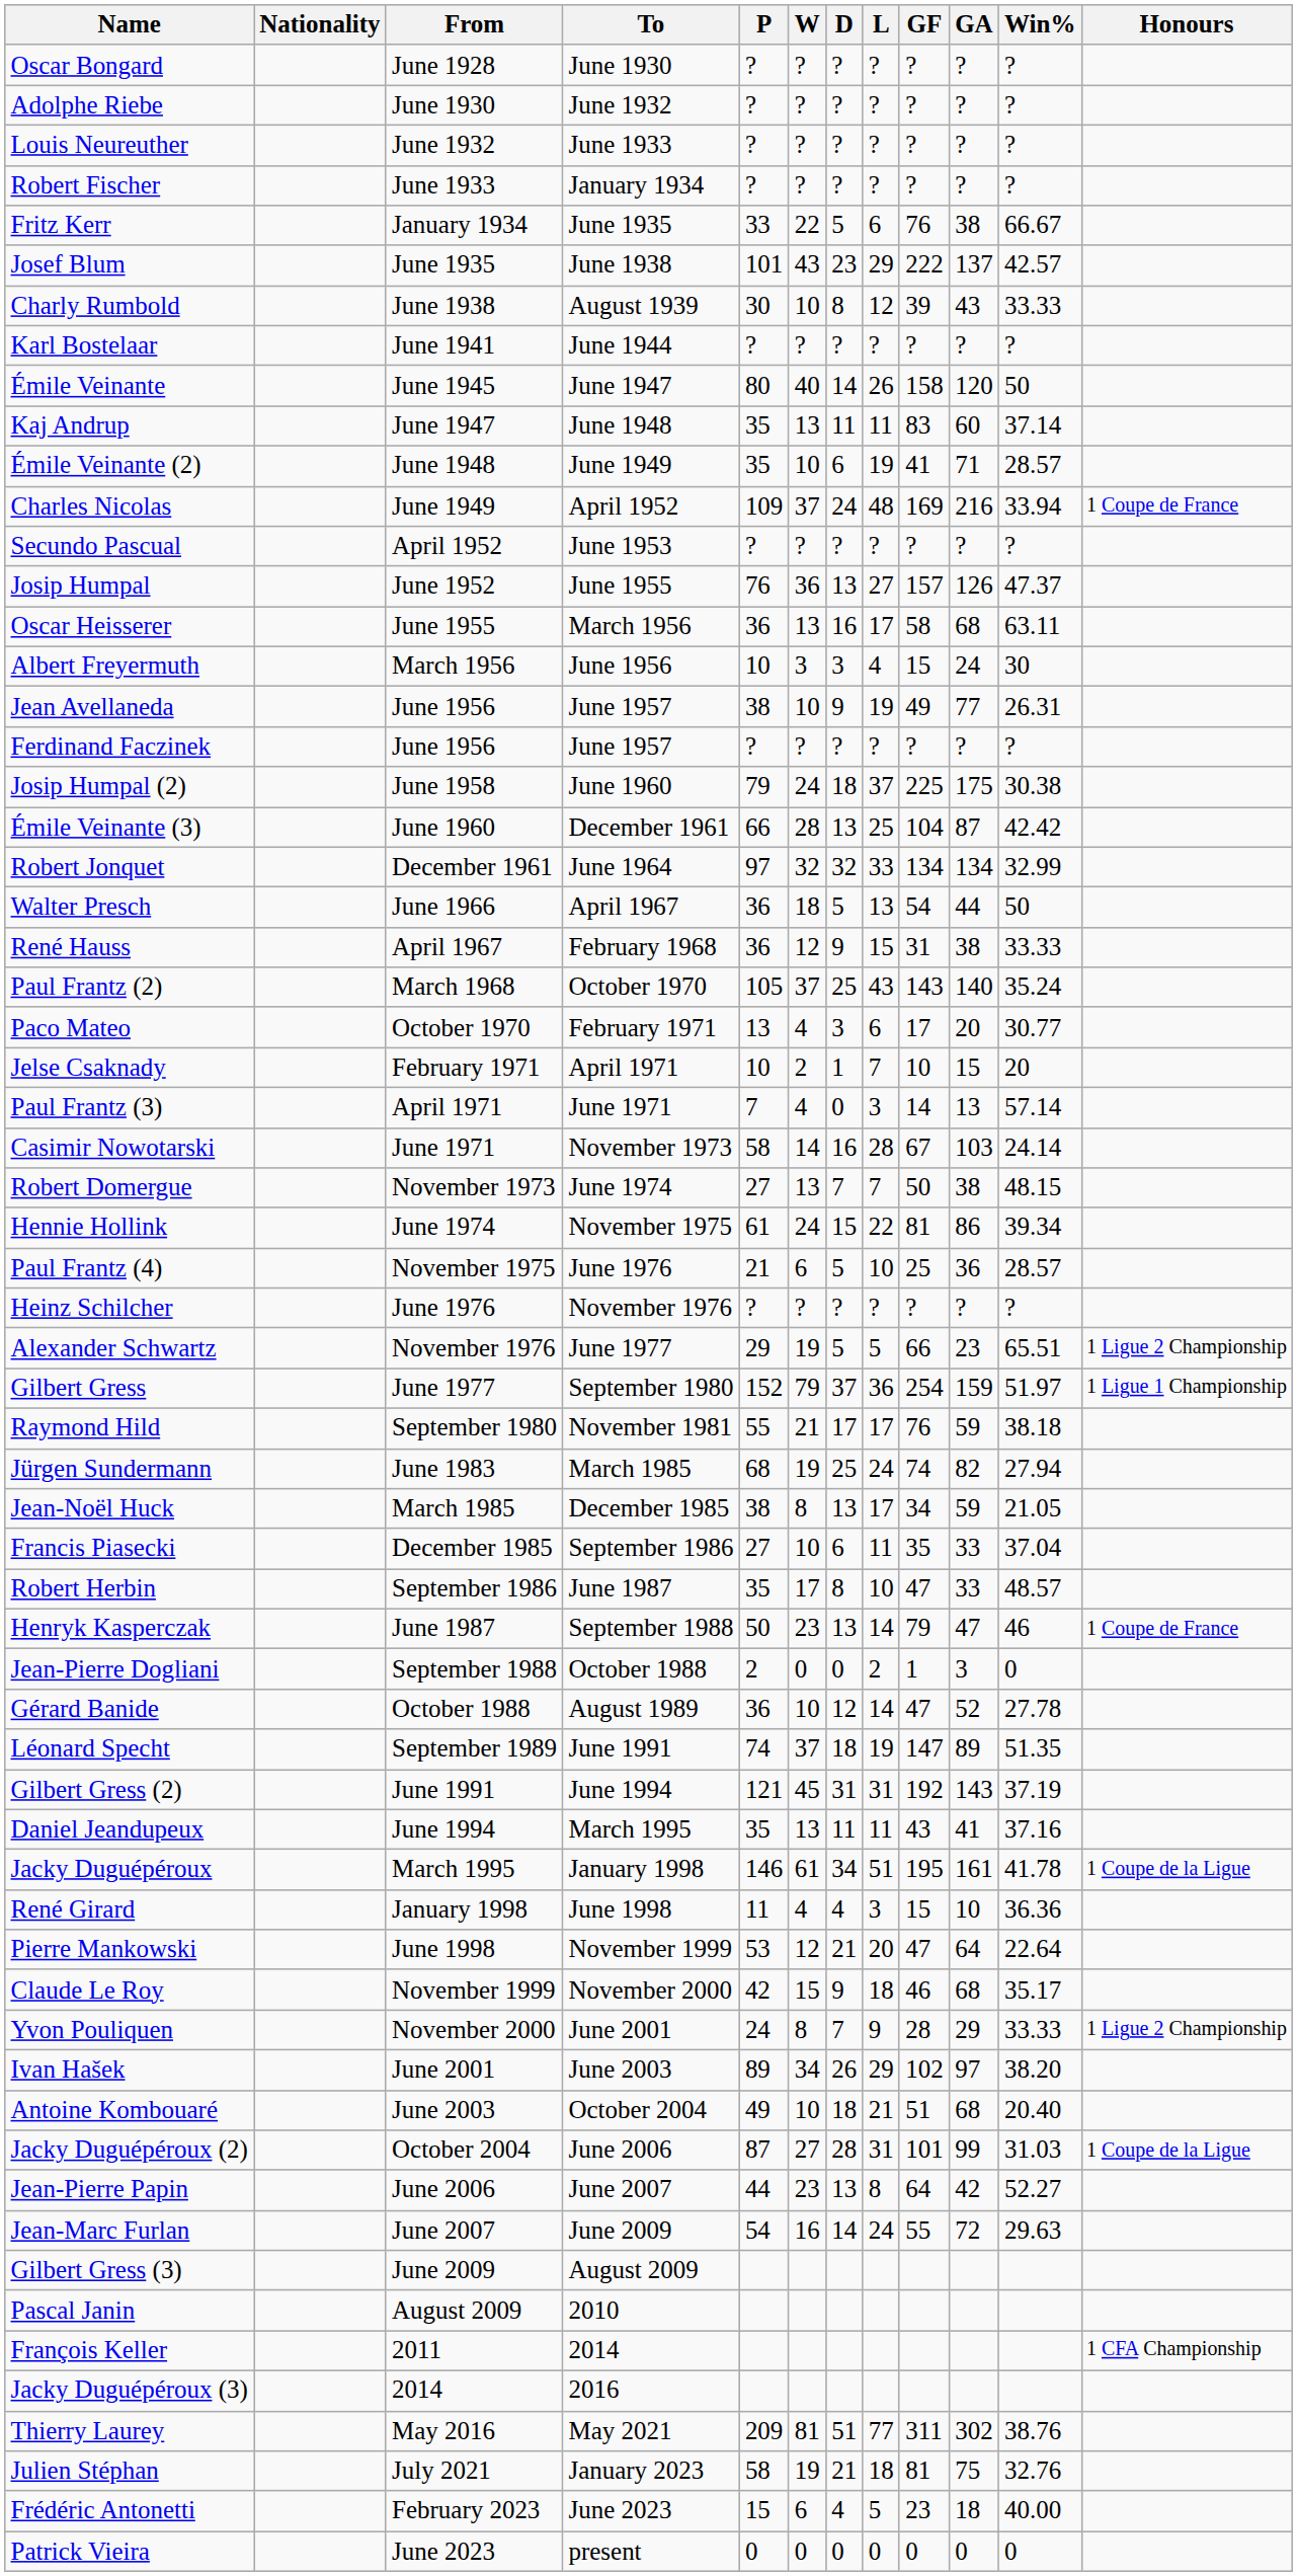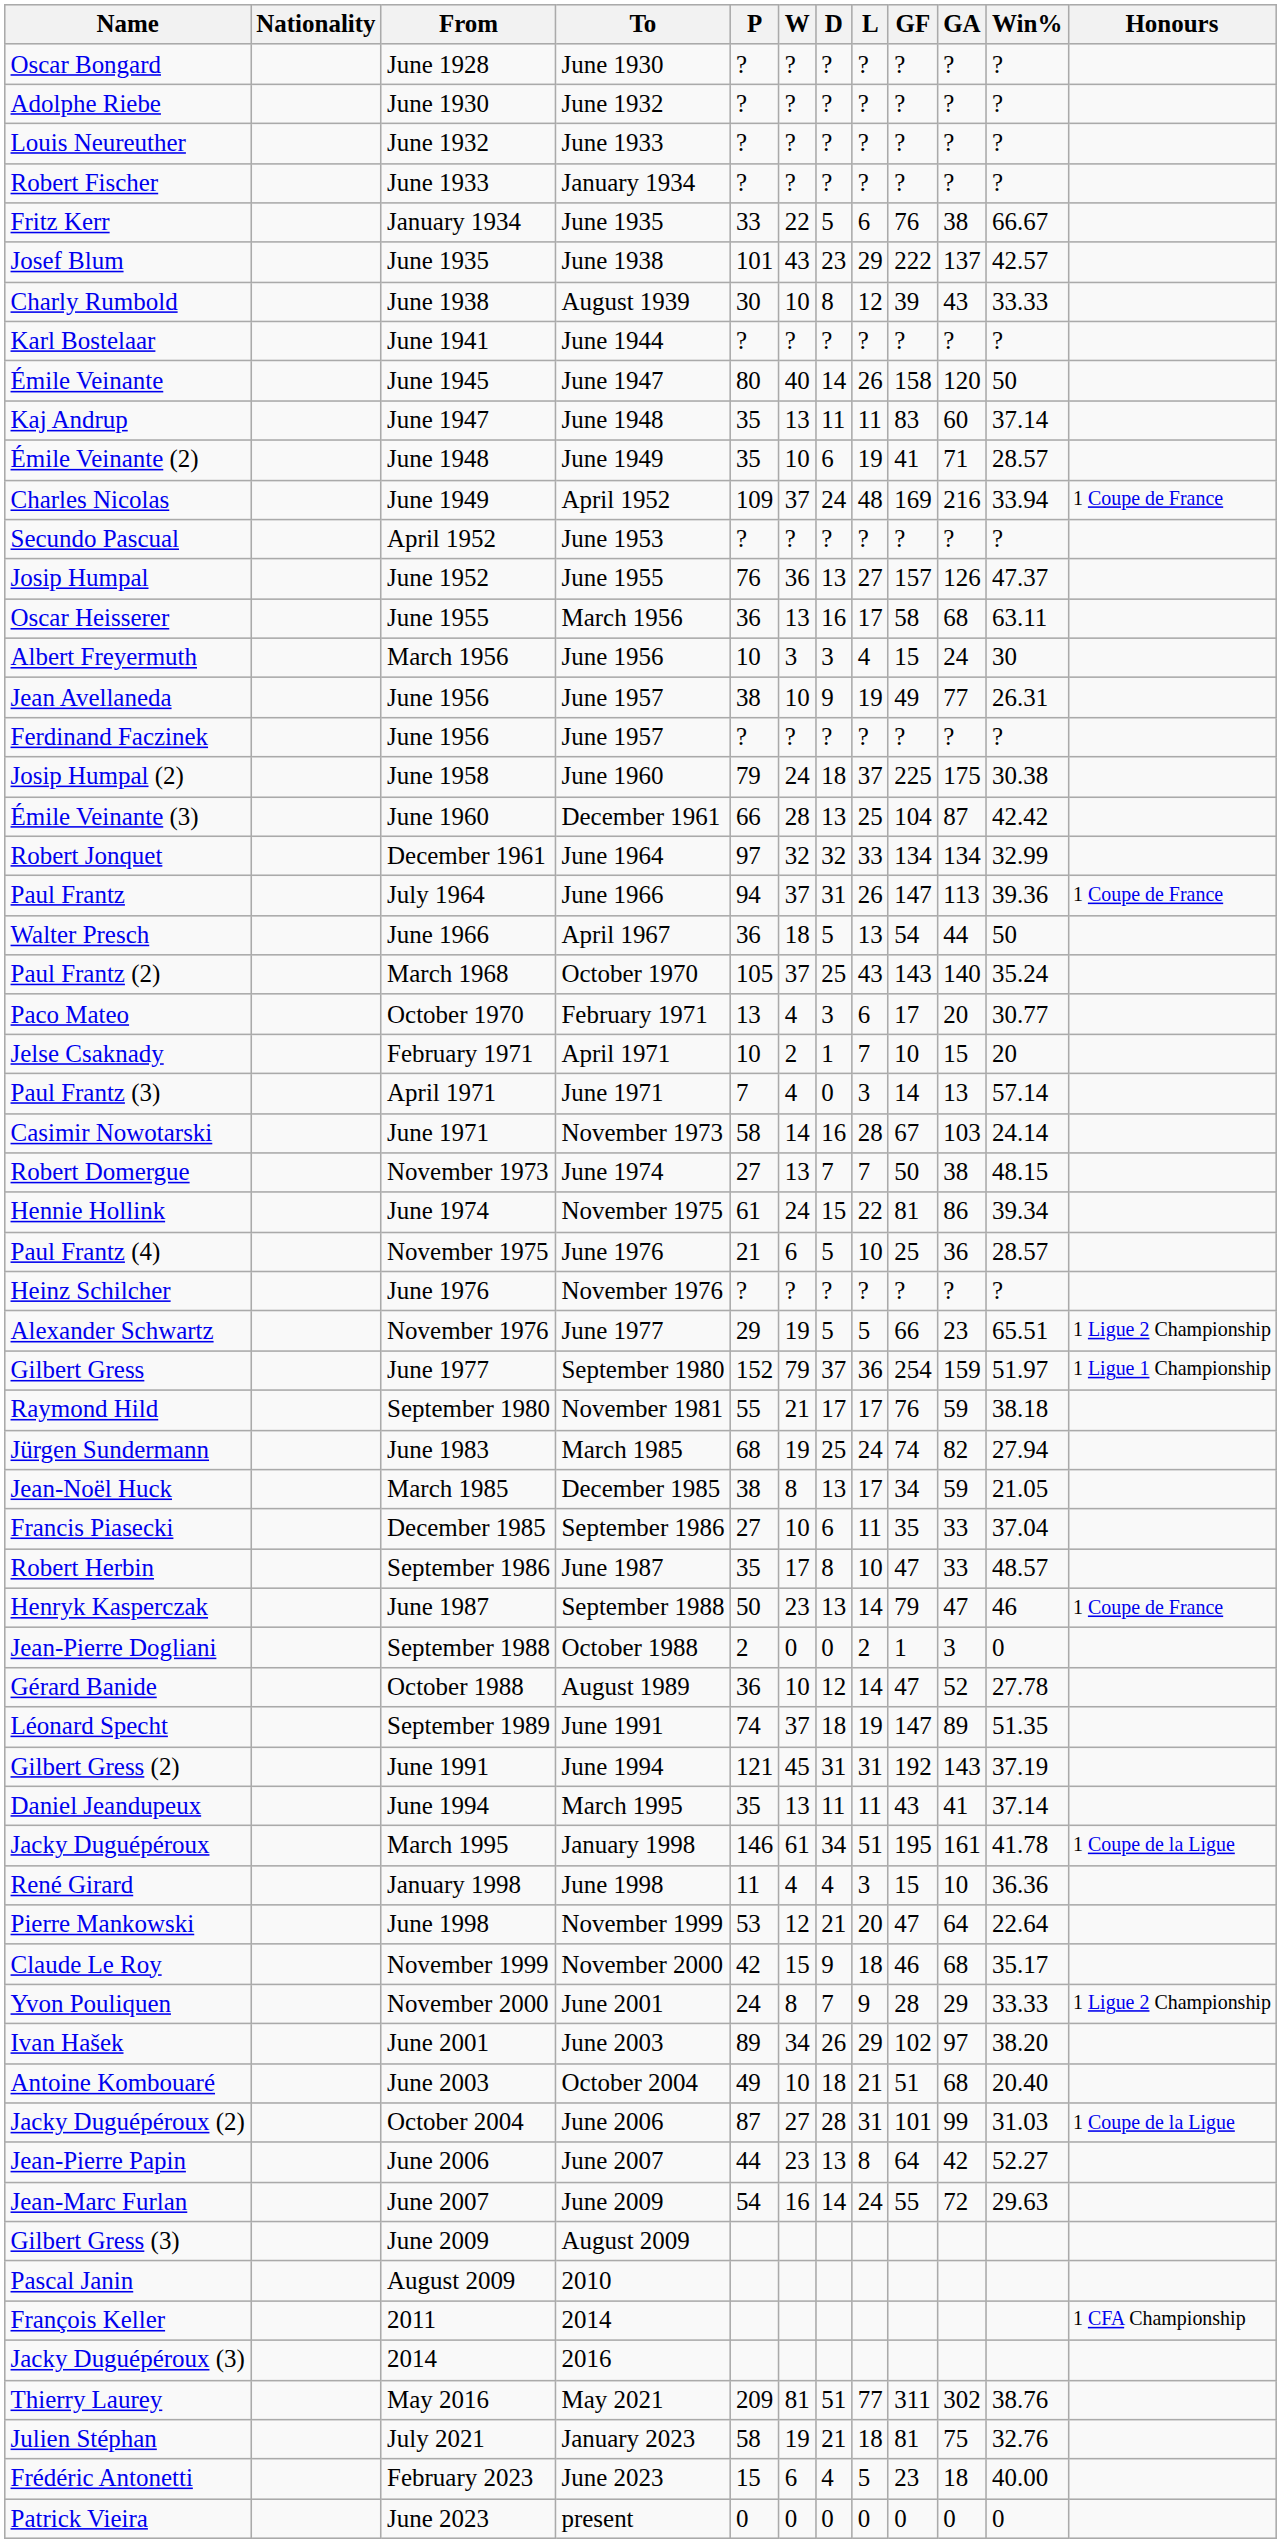+ row: Paul Frantz | July 1964 | June 1966 | 94 | 37 | 31 | 26 | 147 | 113 | 39.36 | 1 Coupe de France
- row: René Hauss | April 1967 | February 1968 | 36 | 12 | 9 | 15 | 31 | 38 | 33.33
Daniel Jeandupeux | Win%: 37.16 -> 37.14
